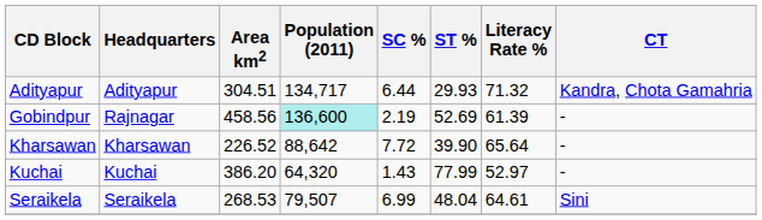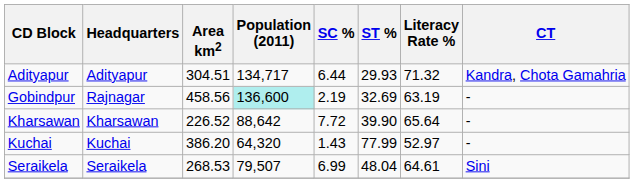Gobindpur | ST %: 52.69 -> 32.69
Gobindpur | Literacy Rate %: 61.39 -> 63.19
